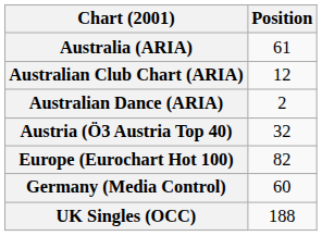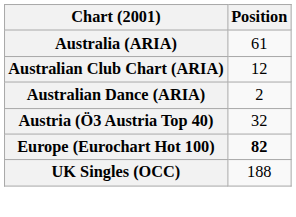Europe (Eurochart Hot 100) | Position: normal -> bold
- row: Germany (Media Control) | 60
